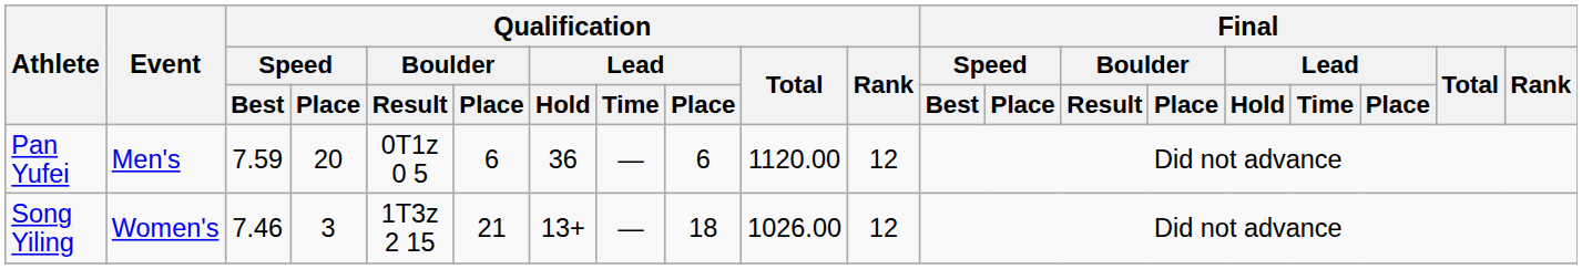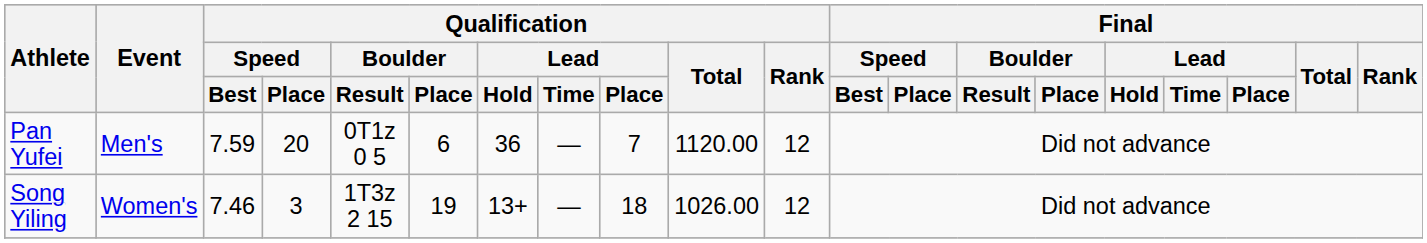Pan Yufei | Qualification / Lead / Place: 6 -> 7
Song Yiling | Qualification / Boulder / Place: 21 -> 19
